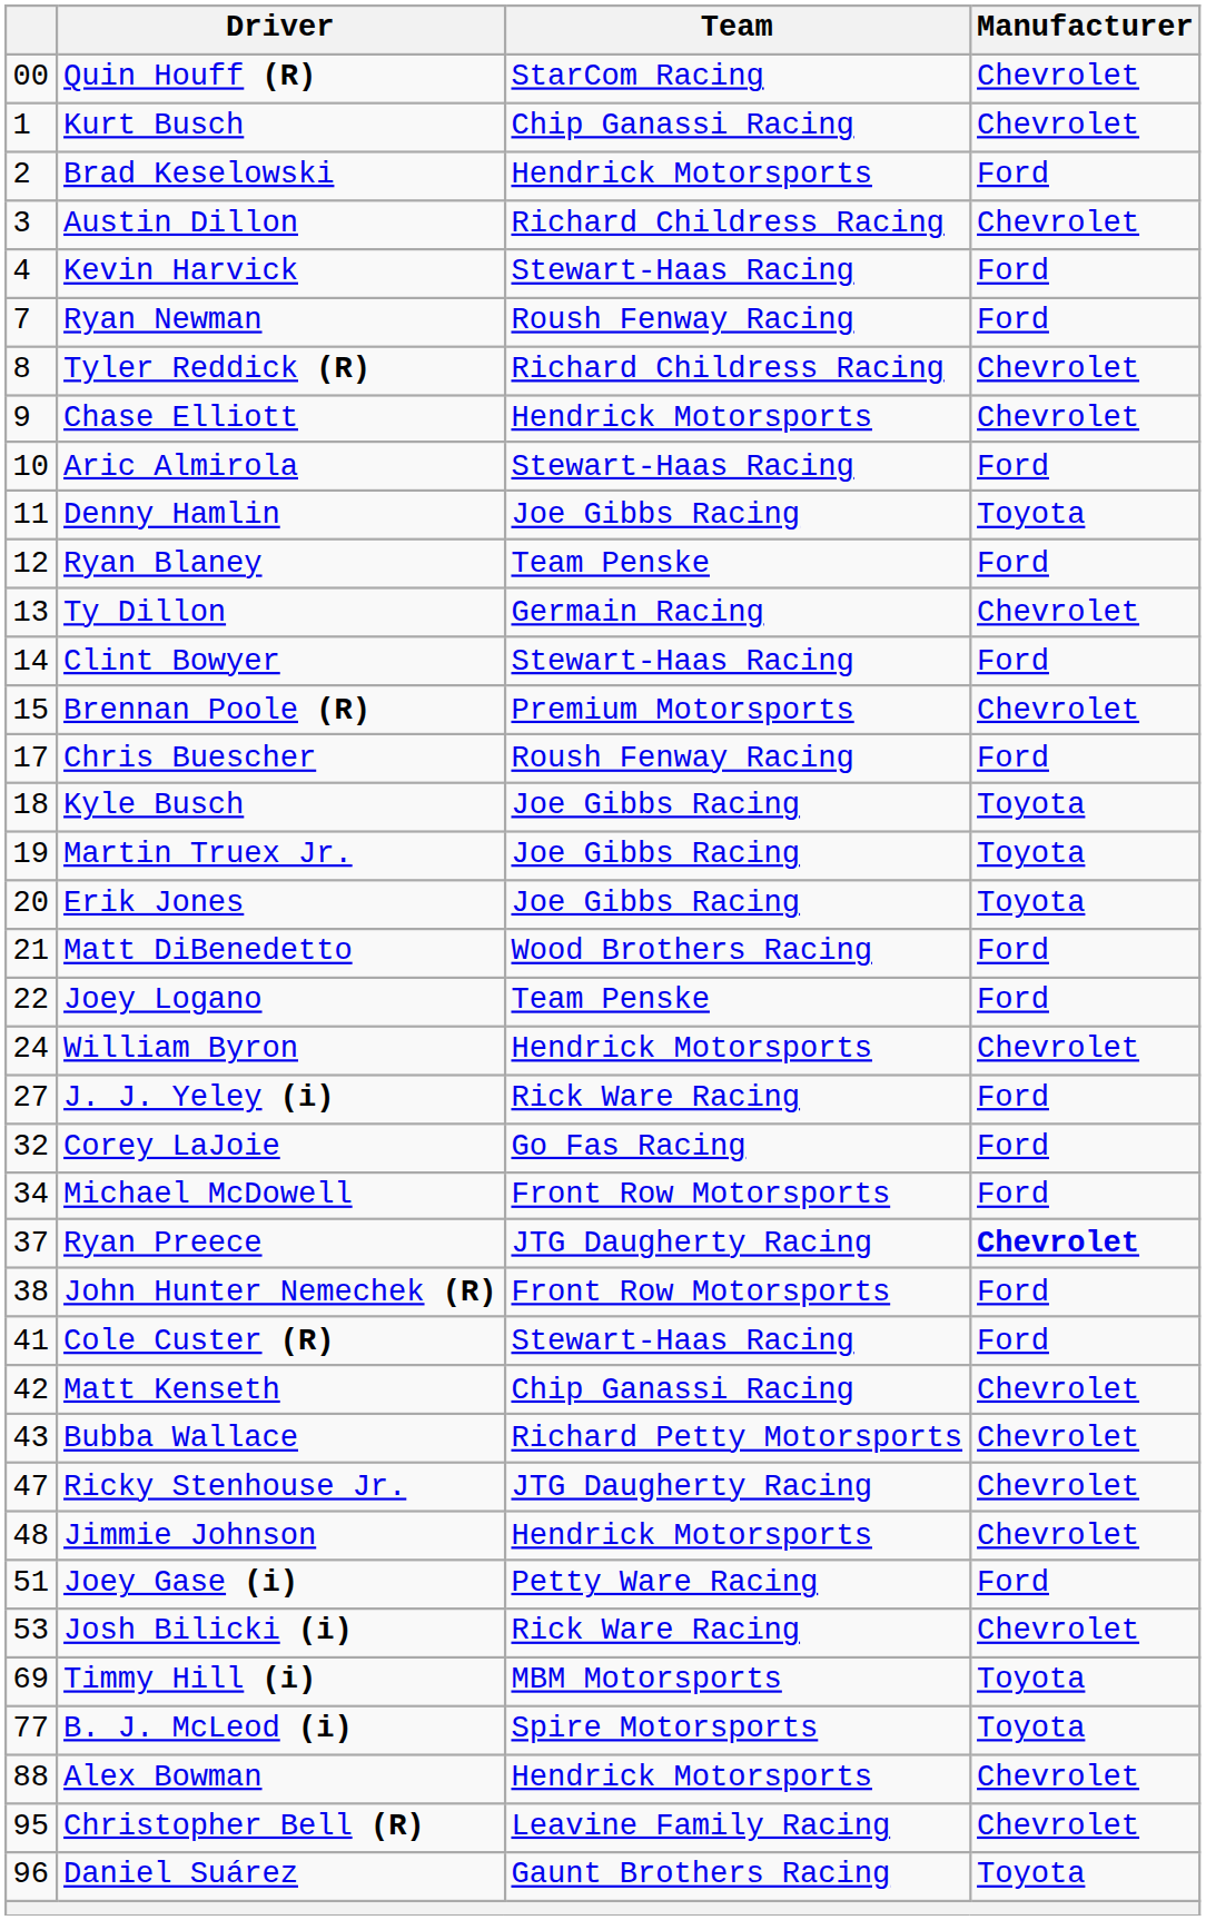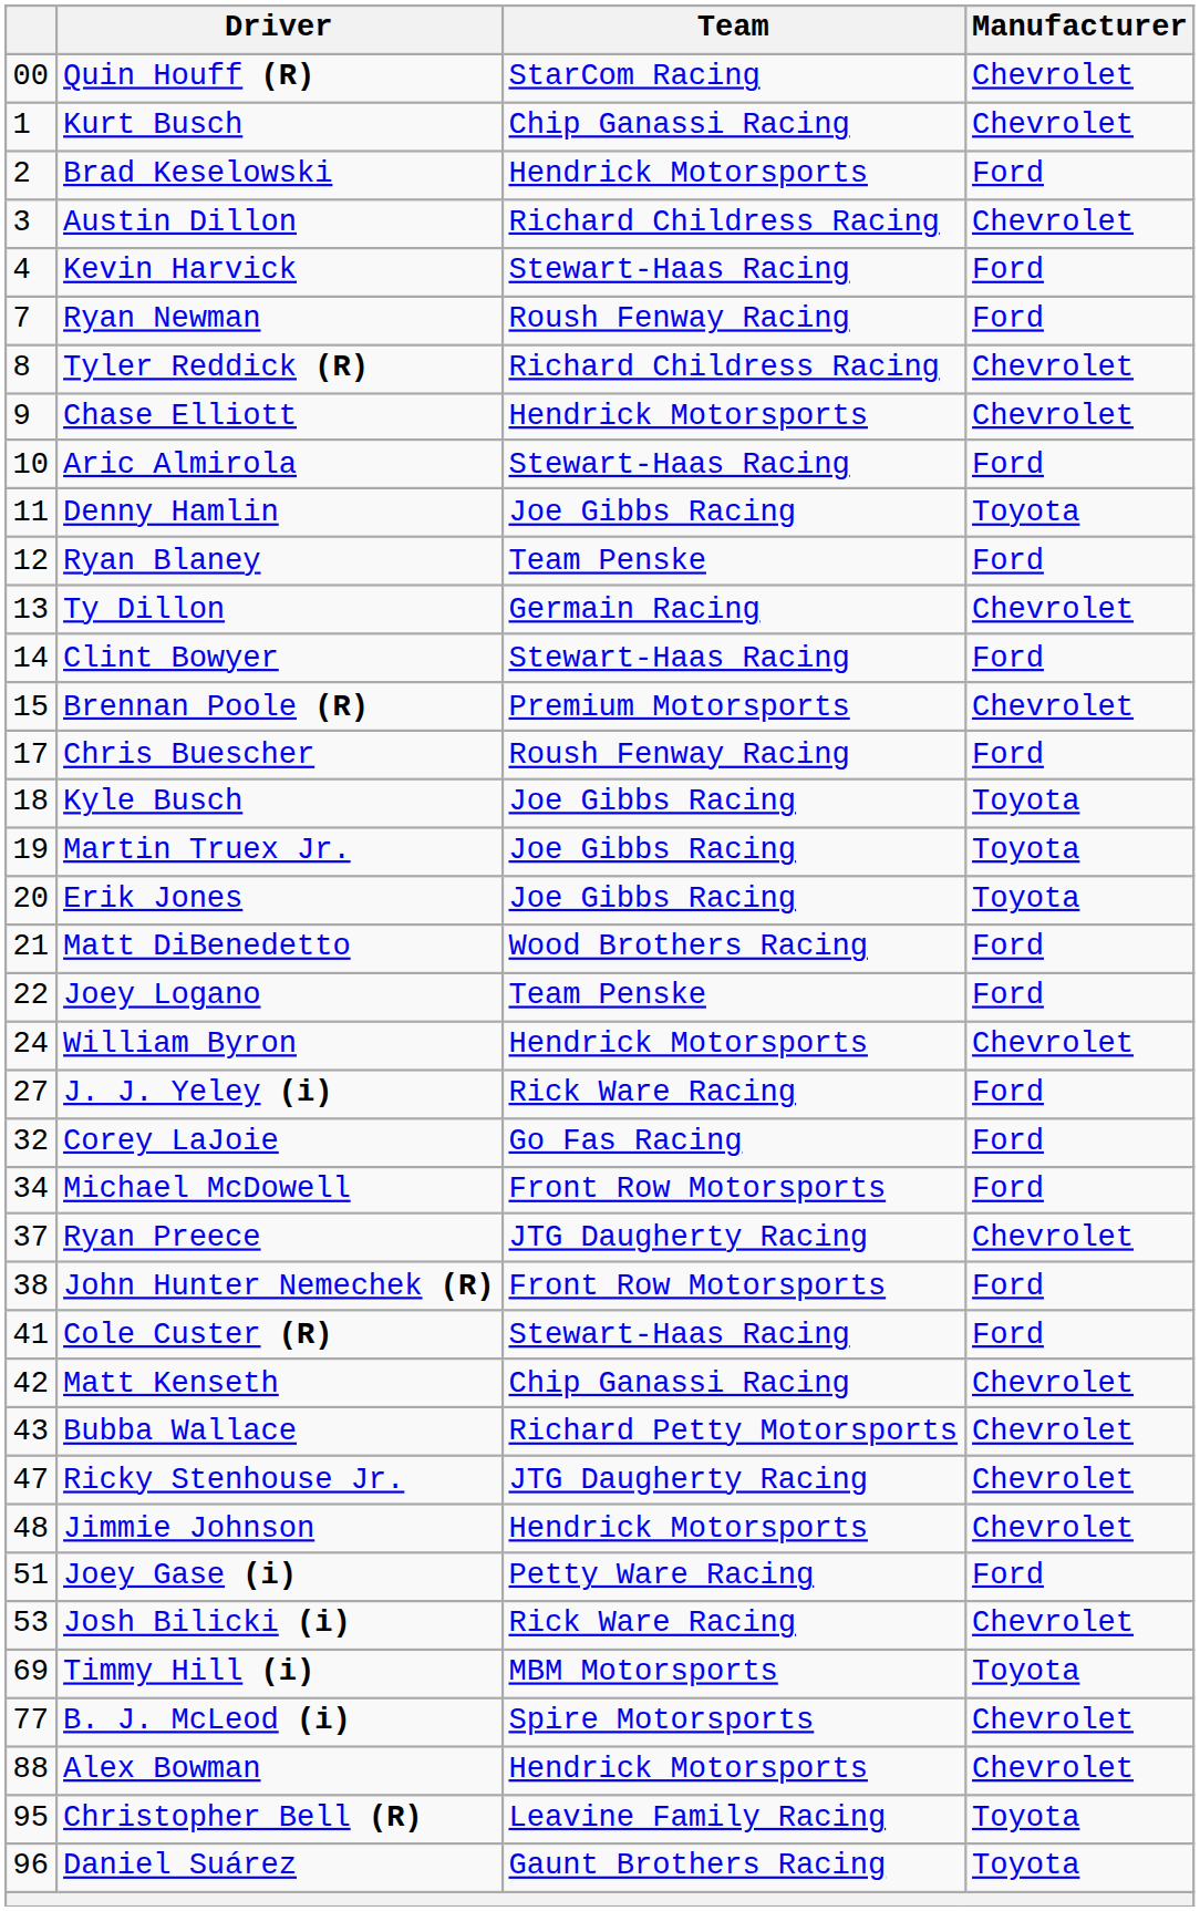Ryan Preece | Manufacturer: bold -> normal
B. J. McLeod (i) | Manufacturer: Toyota -> Chevrolet
Christopher Bell (R) | Manufacturer: Chevrolet -> Toyota
